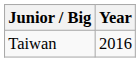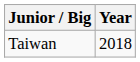Taiwan | Year: 2016 -> 2018
